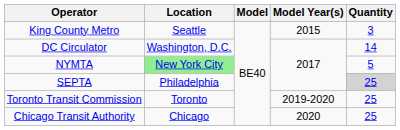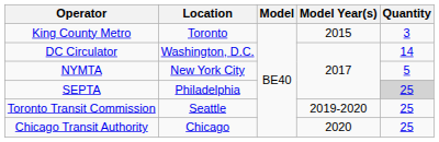King County Metro | Location: Seattle -> Toronto
NYMTA | Location: lightgreen background -> no background
Toronto Transit Commission | Location: Toronto -> Seattle
